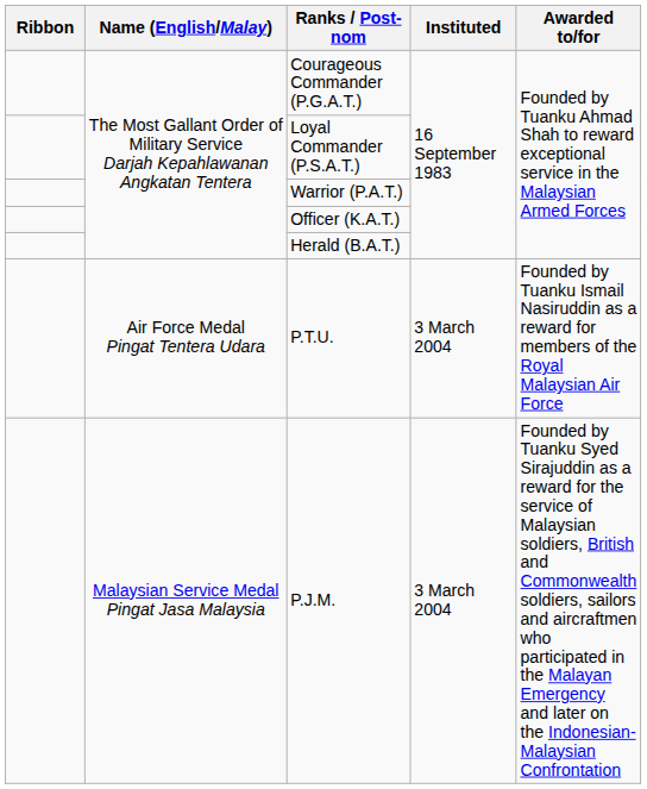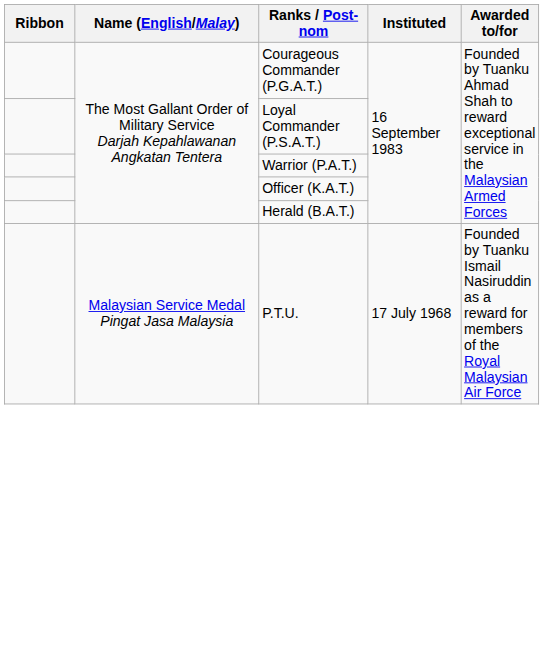P.T.U. | Name (English/Malay): Air Force Medal Pingat Tentera Udara -> Malaysian Service Medal Pingat Jasa Malaysia
P.T.U. | Instituted: 3 March 2004 -> 17 July 1968
- row: Malaysian Service Medal Pingat Jasa Malaysia | P.J.M. | 3 March 2004 | Founded by Tuanku Syed Sirajuddin as a reward for the service of Malaysian soldiers, British and Commonwealth soldiers, sailors and aircraftmen who participated in the Malayan Emergency and later on the Indonesian-Malaysian Confrontation
